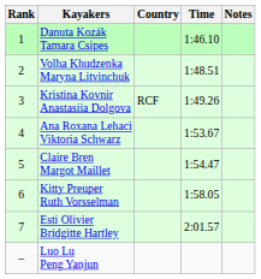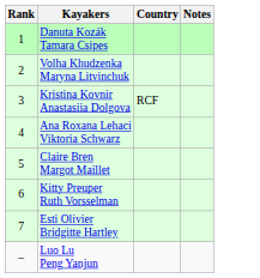- column: Time | 1:46.10 | 1:48.51 | 1:49.26 | 1:53.67 | 1:54.47 | 1:58.05 | 2:01.57
